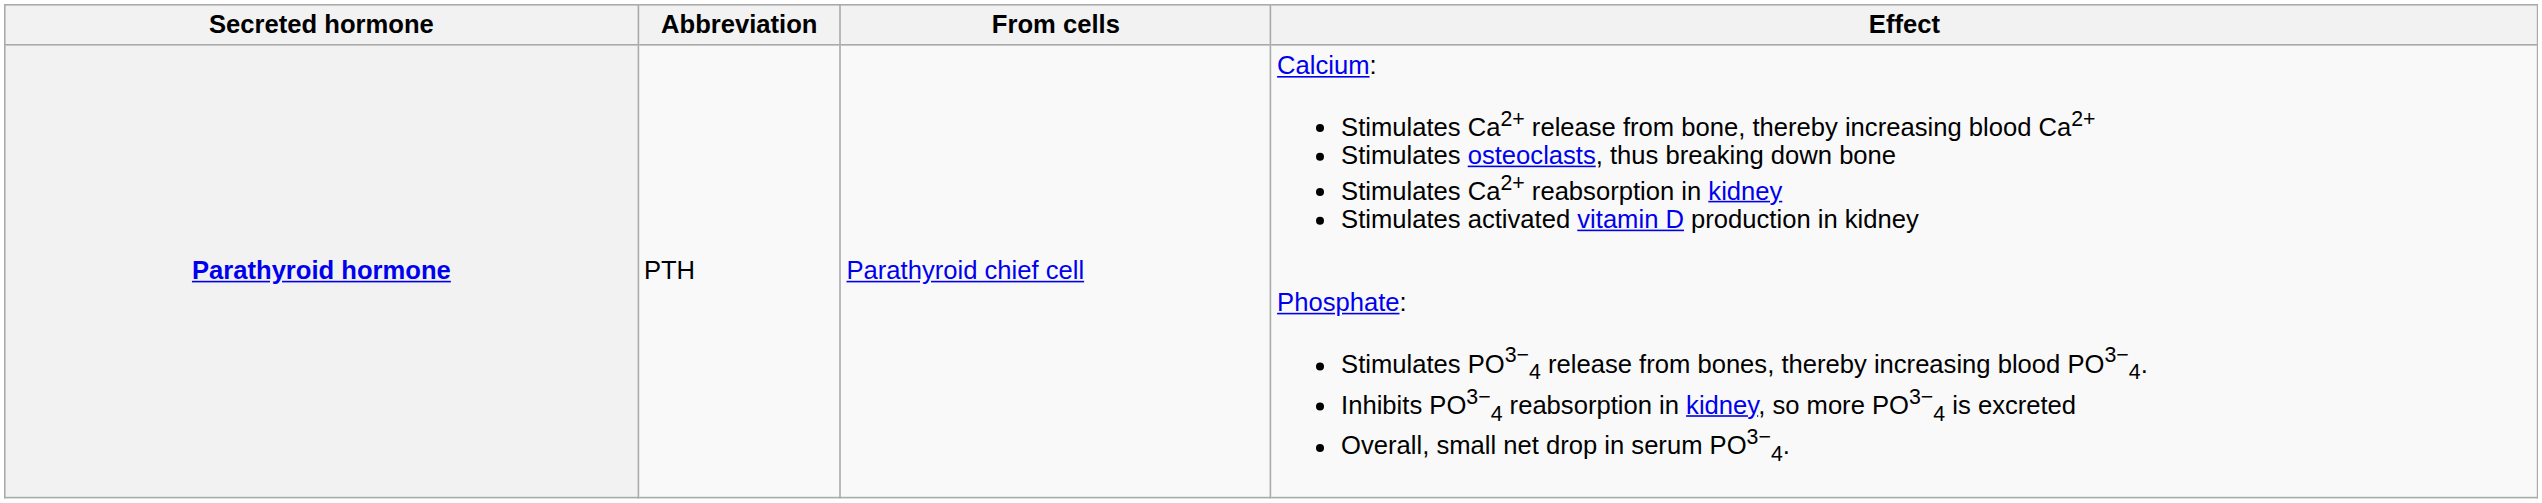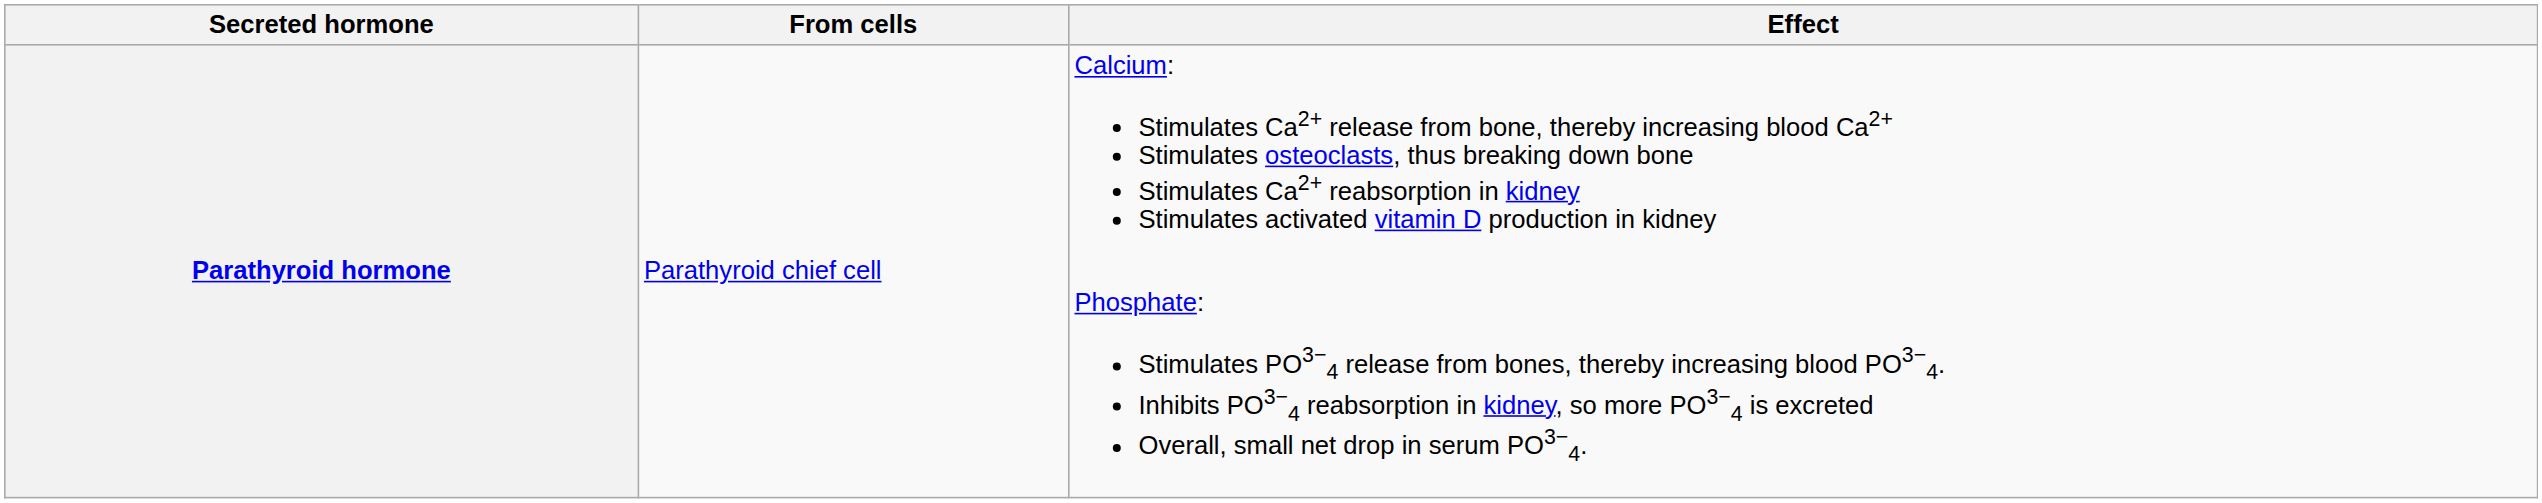- column: Abbreviation | PTH
